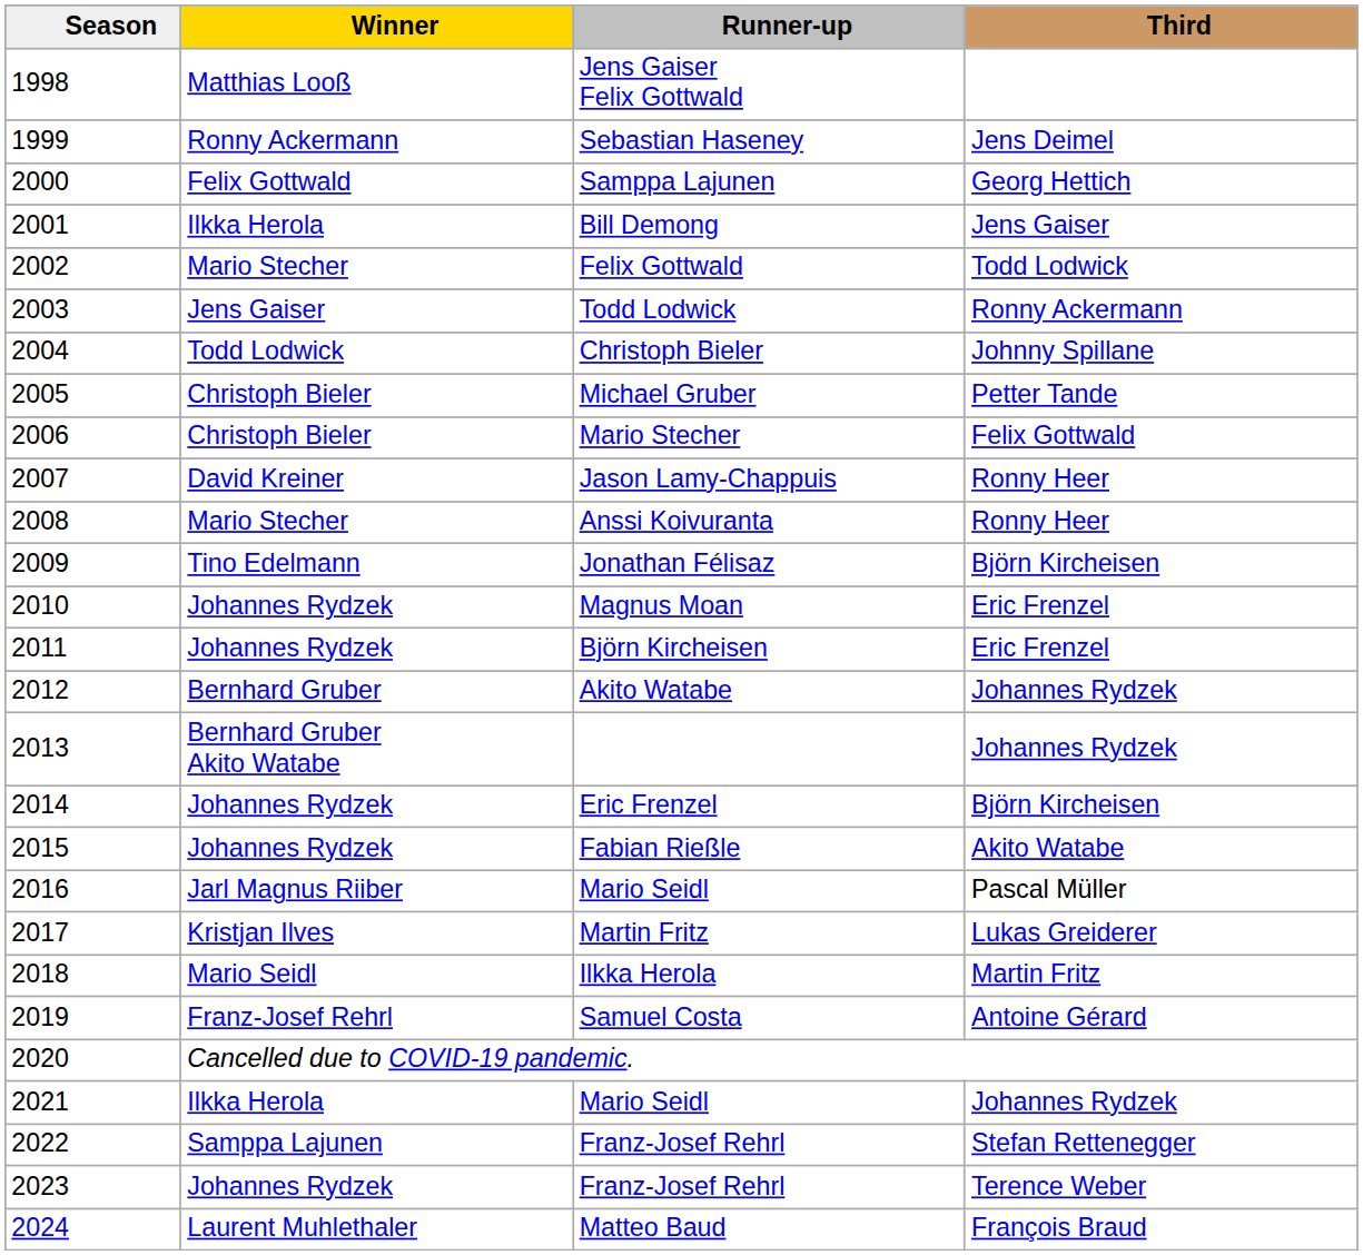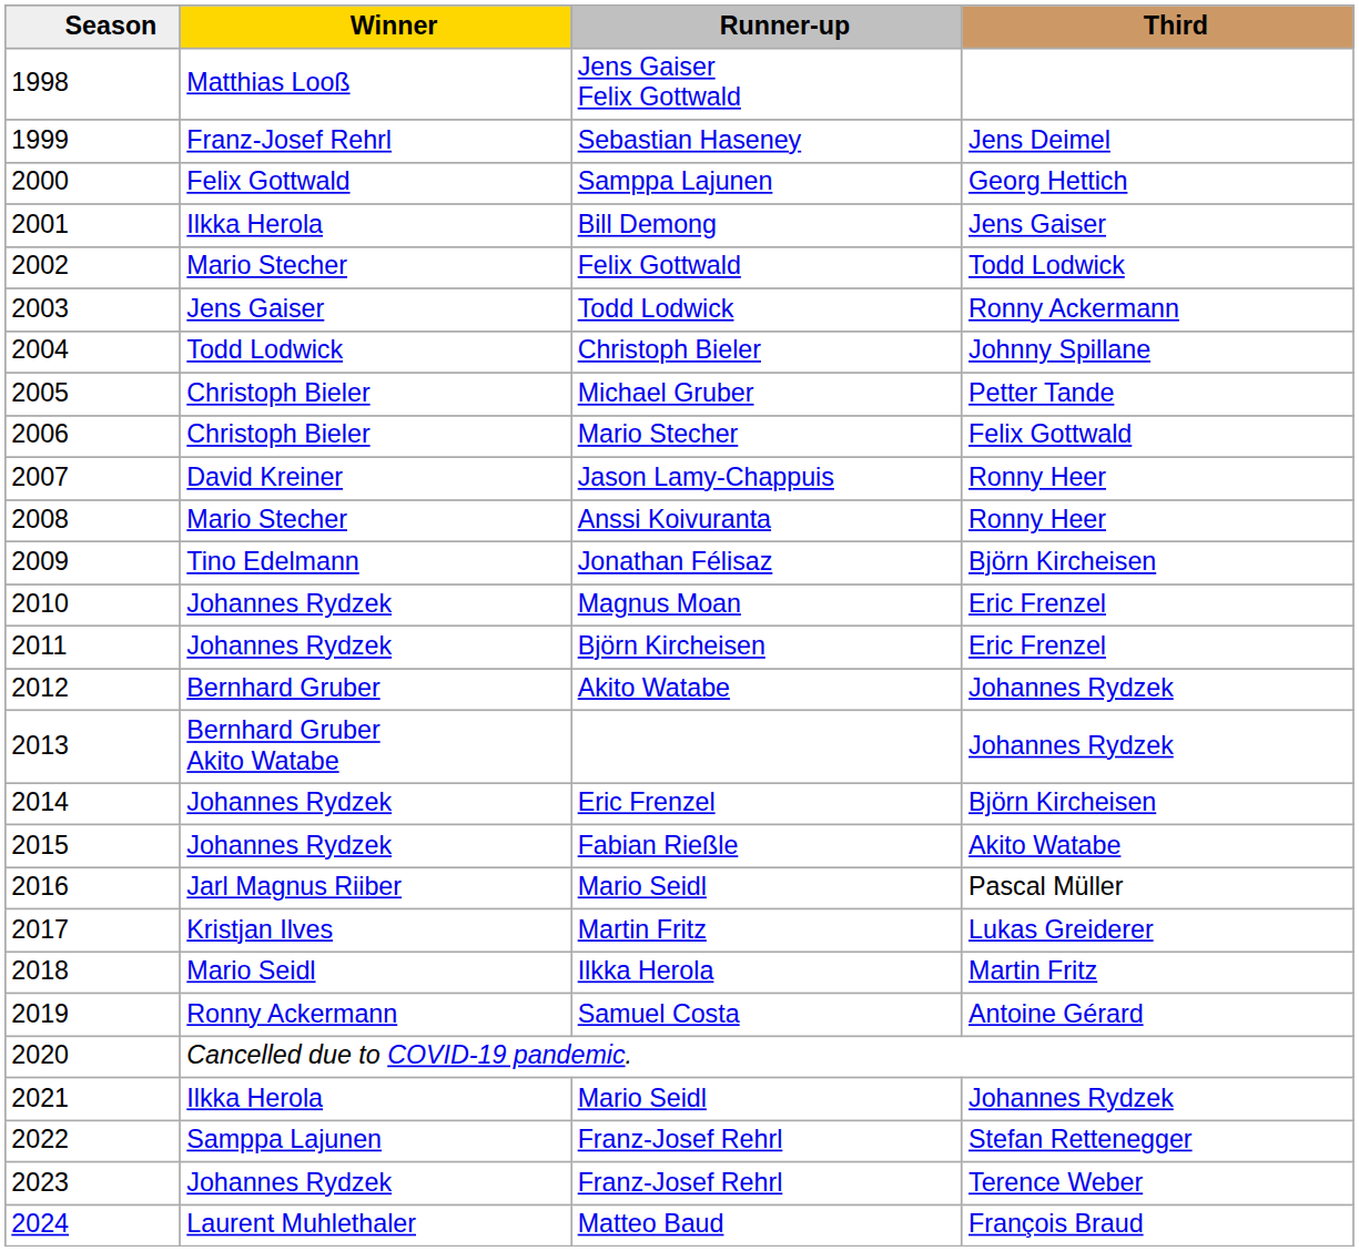Sebastian Haseney | Winner: Ronny Ackermann -> Franz-Josef Rehrl
Samuel Costa | Winner: Franz-Josef Rehrl -> Ronny Ackermann
